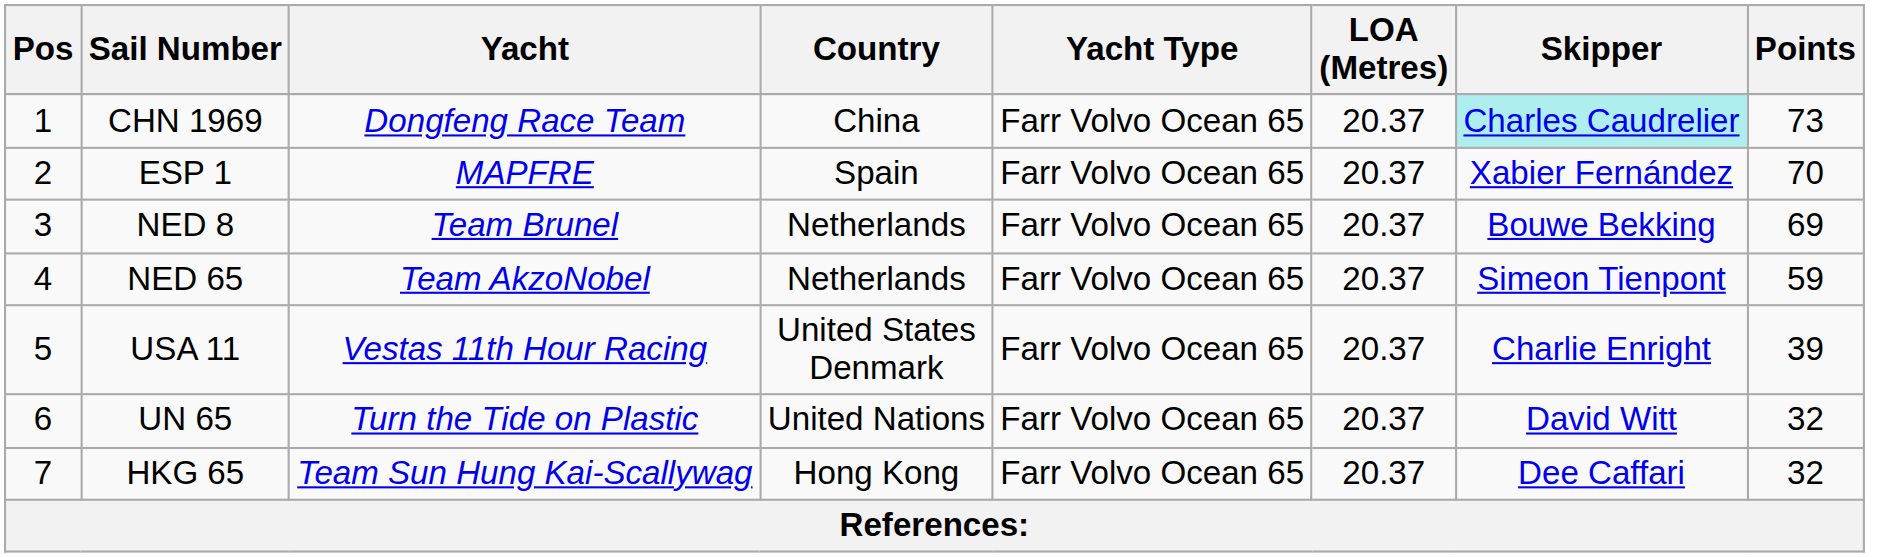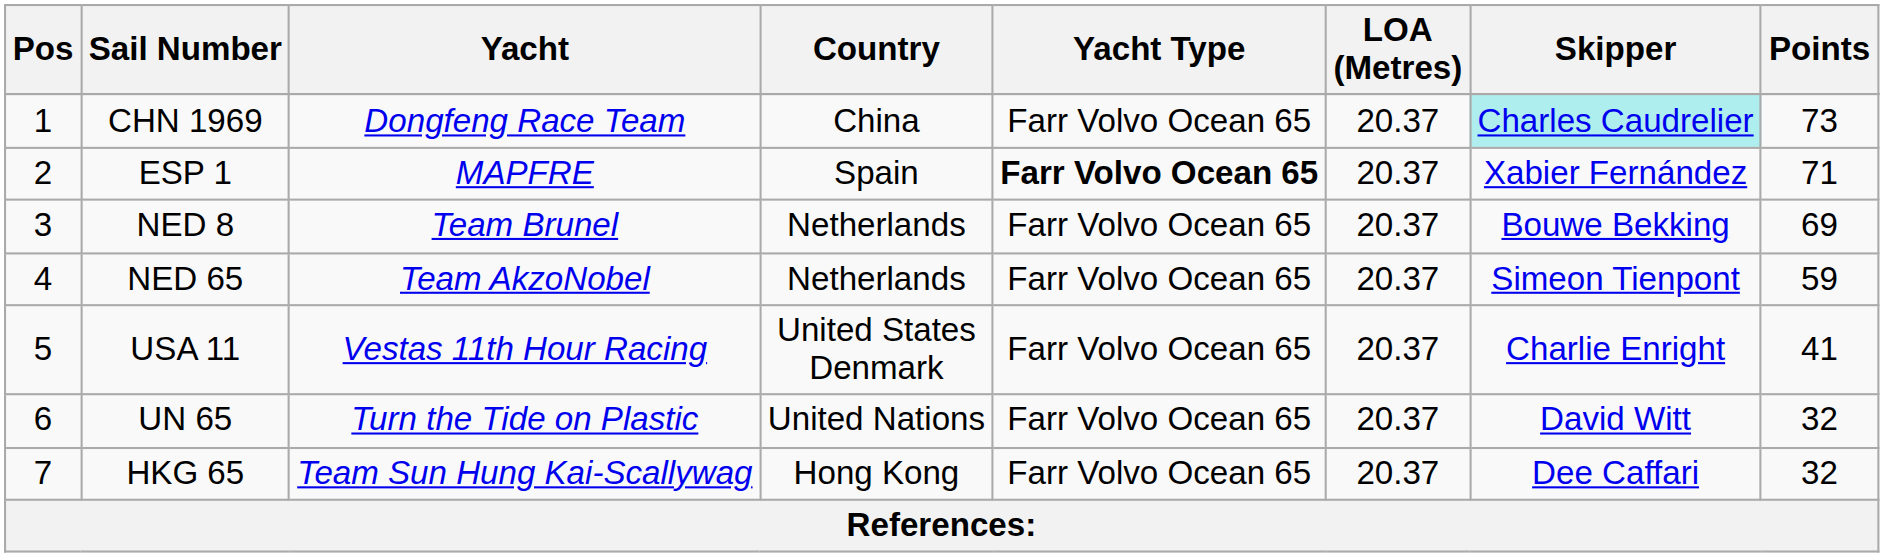ESP 1 | Yacht Type: normal -> bold
ESP 1 | Points: 70 -> 71
USA 11 | Points: 39 -> 41
